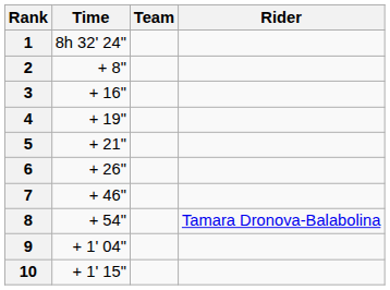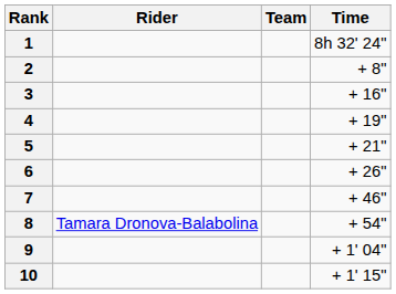columns swapped: Rider <-> Time
